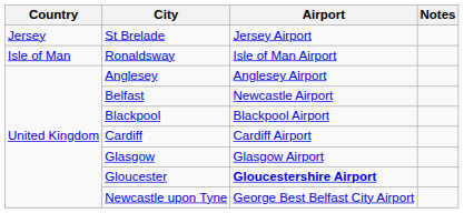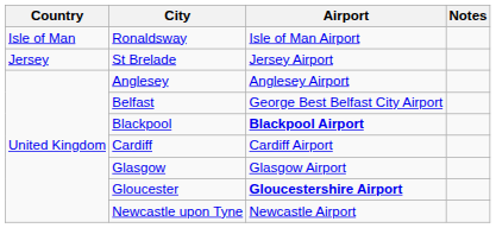rows swapped: Ronaldsway <-> St Brelade
Belfast | Airport: Newcastle Airport -> George Best Belfast City Airport
Blackpool | Airport: normal -> bold
Newcastle upon Tyne | Airport: George Best Belfast City Airport -> Newcastle Airport
